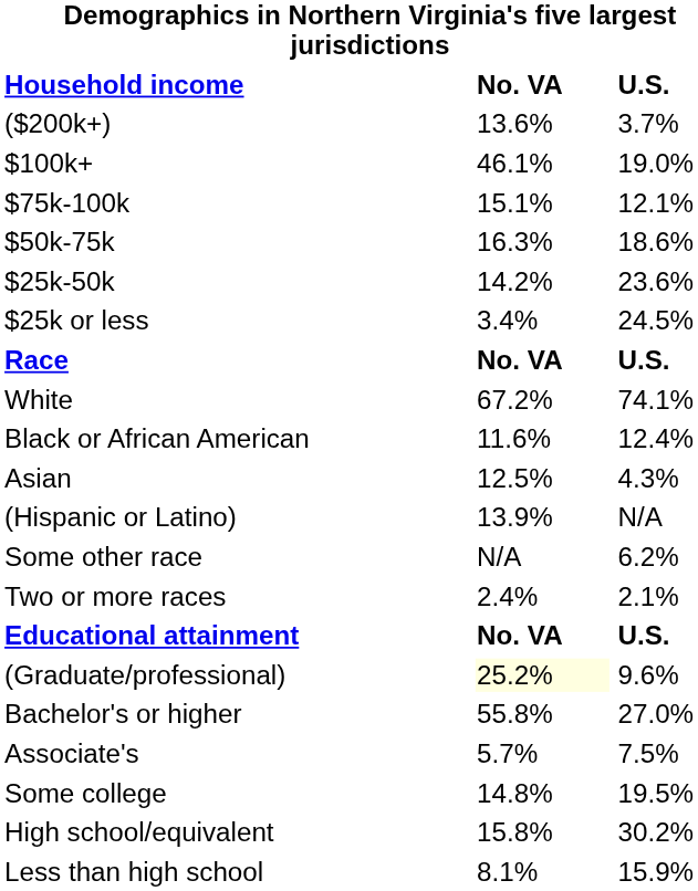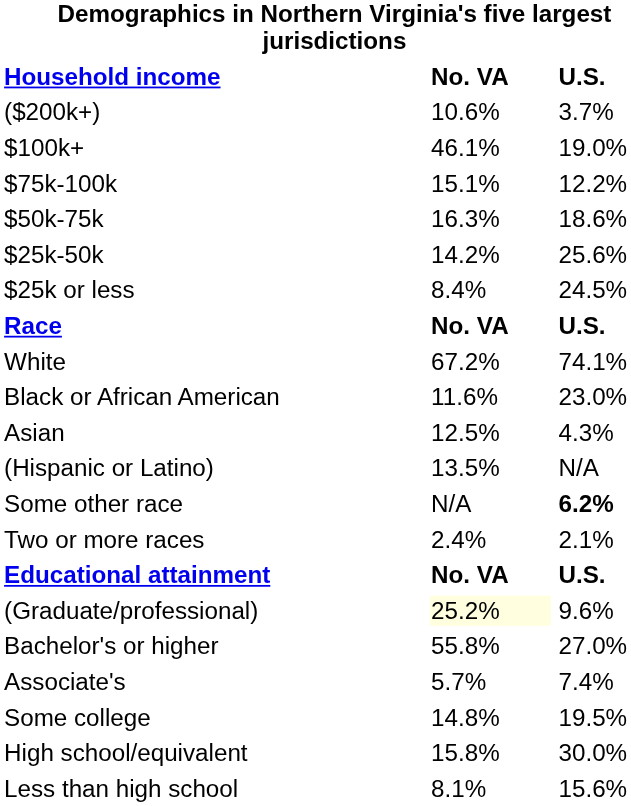($200k+) | No. VA: 13.6% -> 10.6%
$75k-100k | U.S.: 12.1% -> 12.2%
$25k-50k | U.S.: 23.6% -> 25.6%
$25k or less | No. VA: 3.4% -> 8.4%
Black or African American | U.S.: 12.4% -> 23.0%
(Hispanic or Latino) | No. VA: 13.9% -> 13.5%
Some other race | U.S.: normal -> bold
Associate's | U.S.: 7.5% -> 7.4%
High school/equivalent | U.S.: 30.2% -> 30.0%
Less than high school | U.S.: 15.9% -> 15.6%
